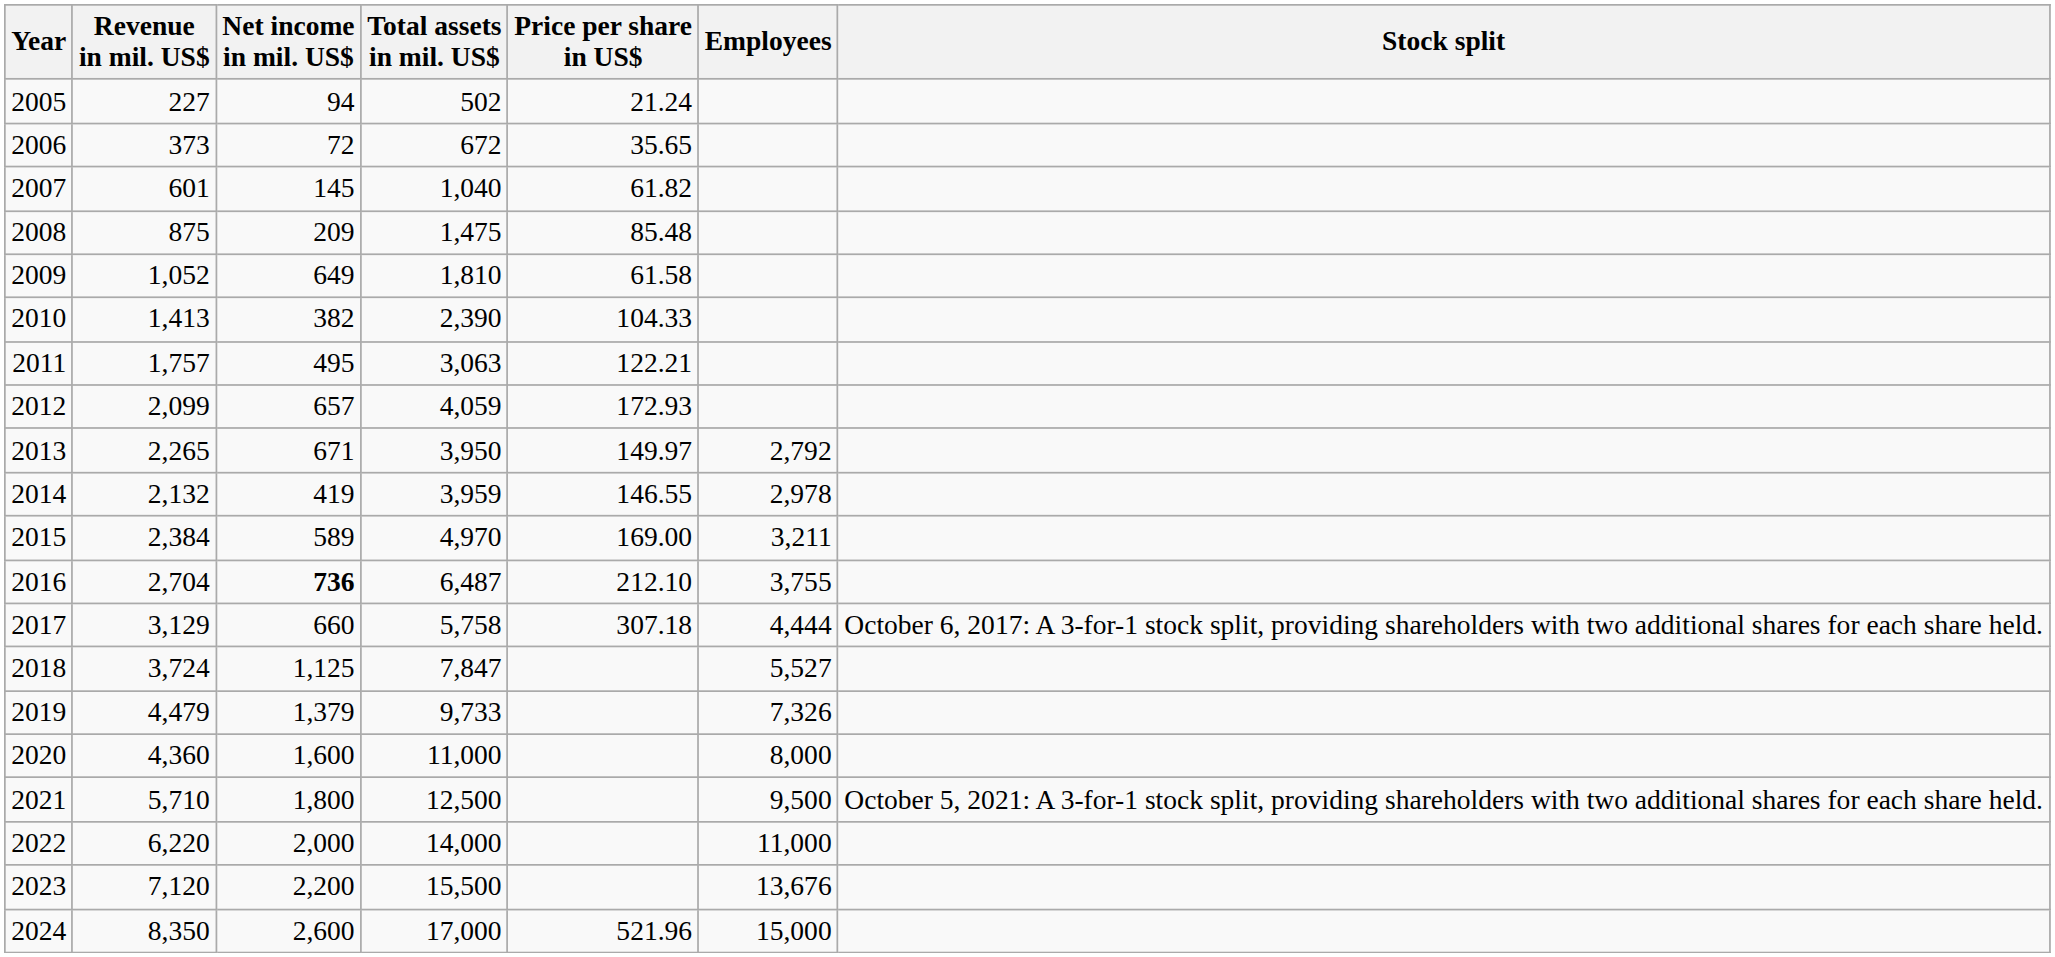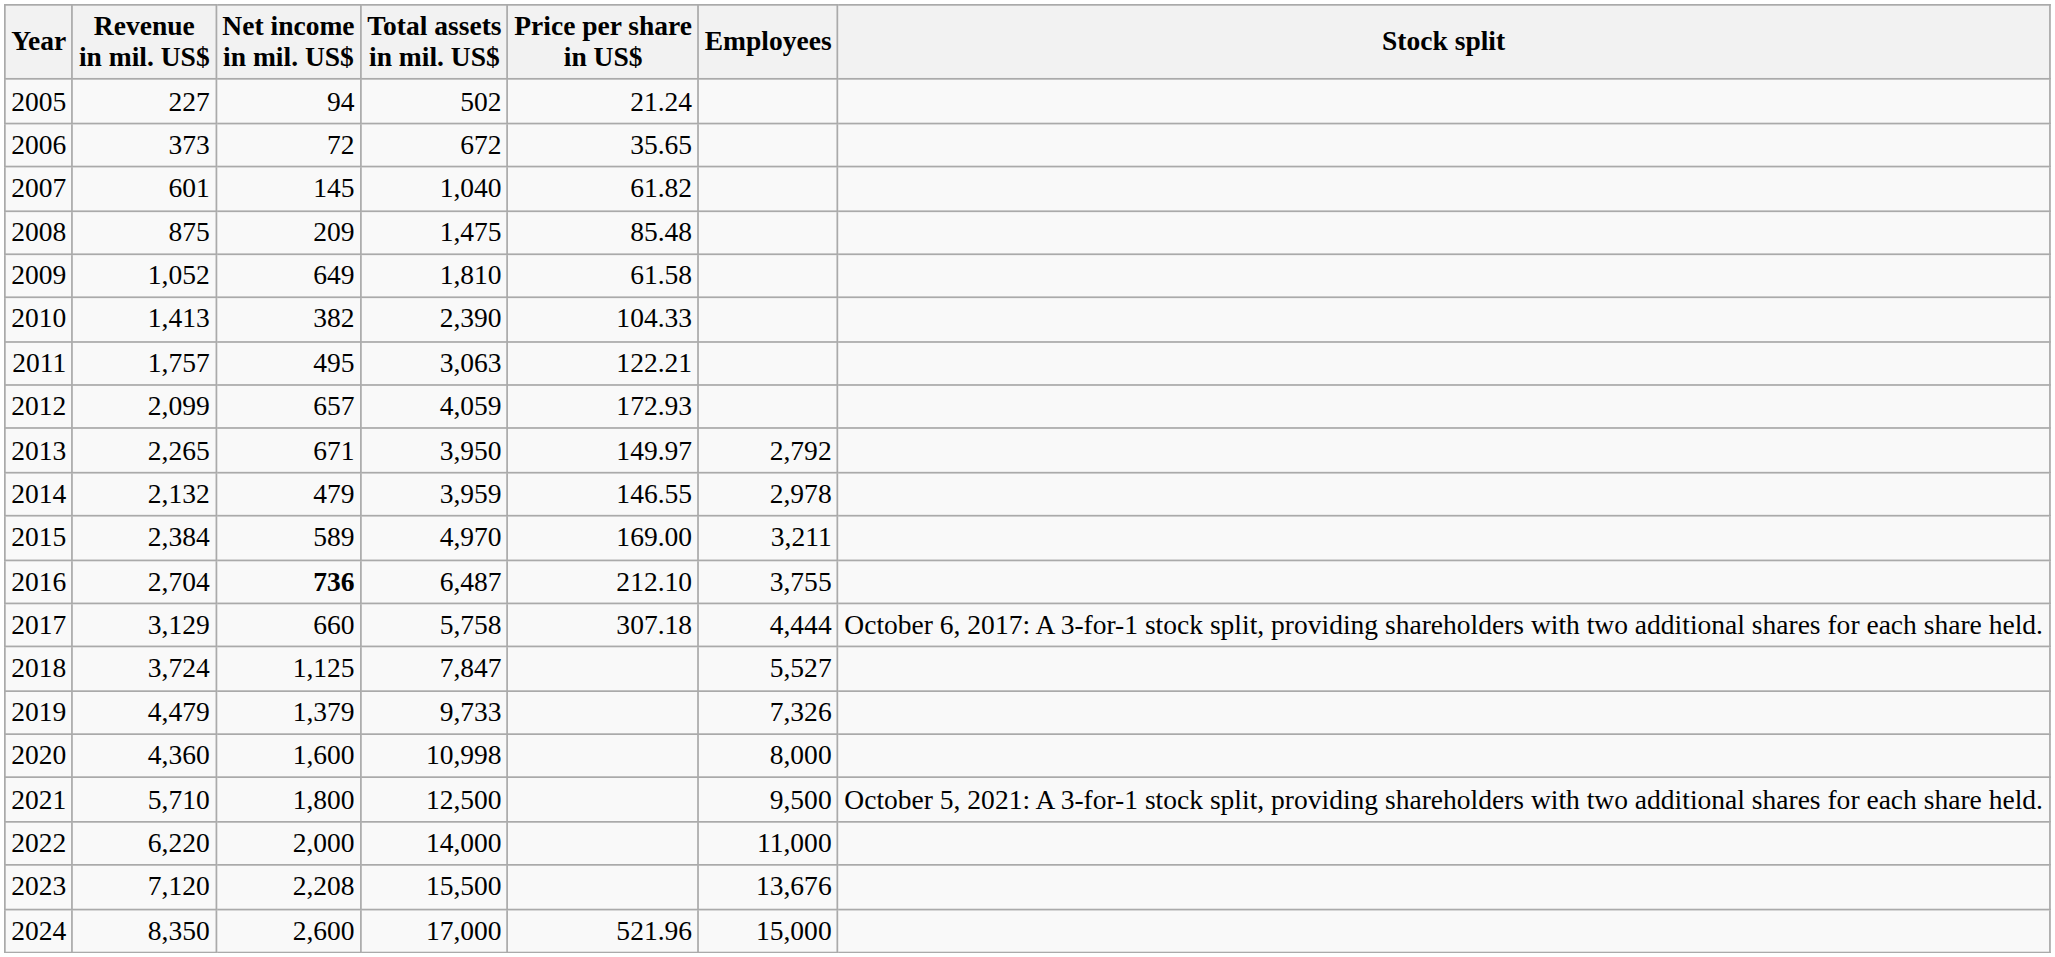2014 | Net income in mil. US$: 419 -> 479
2020 | Total assets in mil. US$: 11,000 -> 10,998
2023 | Net income in mil. US$: 2,200 -> 2,208
